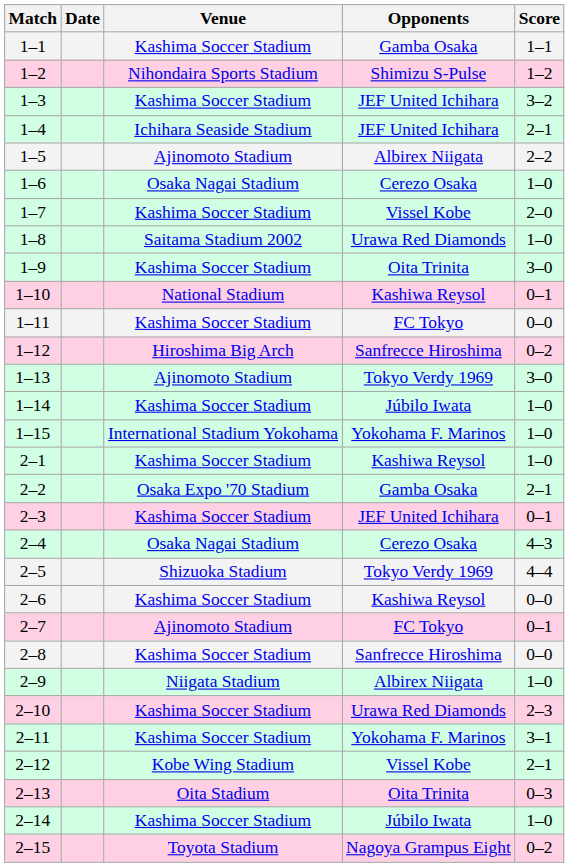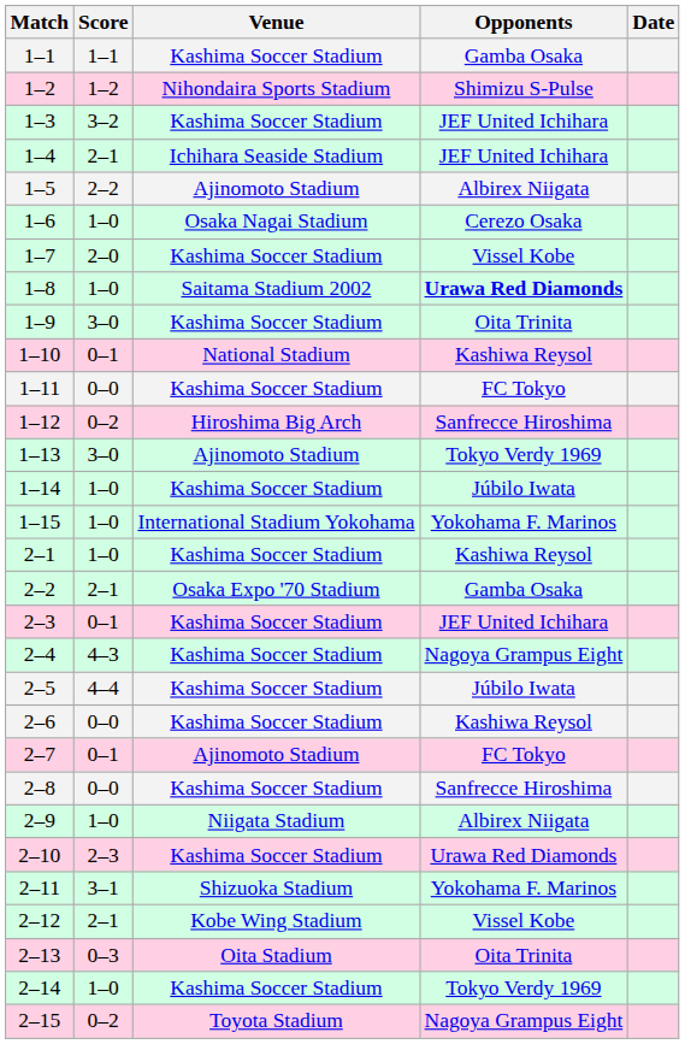columns swapped: Date <-> Score
1–8 | Opponents: normal -> bold
2–4 | Venue: Osaka Nagai Stadium -> Kashima Soccer Stadium
2–4 | Opponents: Cerezo Osaka -> Nagoya Grampus Eight
2–5 | Venue: Shizuoka Stadium -> Kashima Soccer Stadium
2–5 | Opponents: Tokyo Verdy 1969 -> Júbilo Iwata
2–11 | Venue: Kashima Soccer Stadium -> Shizuoka Stadium
2–14 | Opponents: Júbilo Iwata -> Tokyo Verdy 1969
